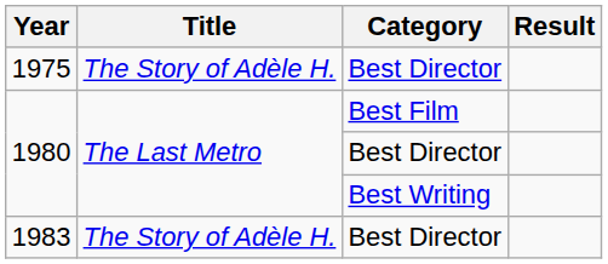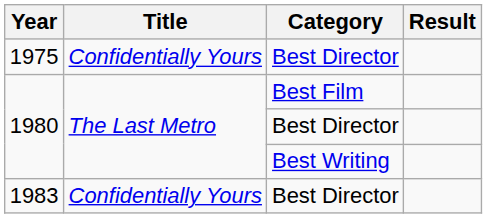1975 | Title: The Story of Adèle H. -> Confidentially Yours
1983 | Title: The Story of Adèle H. -> Confidentially Yours
